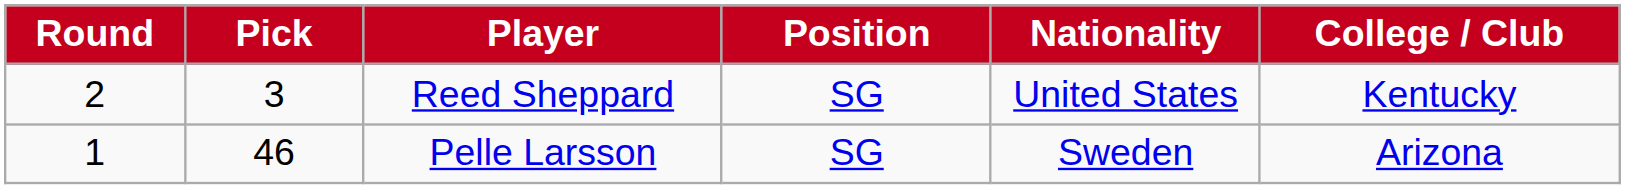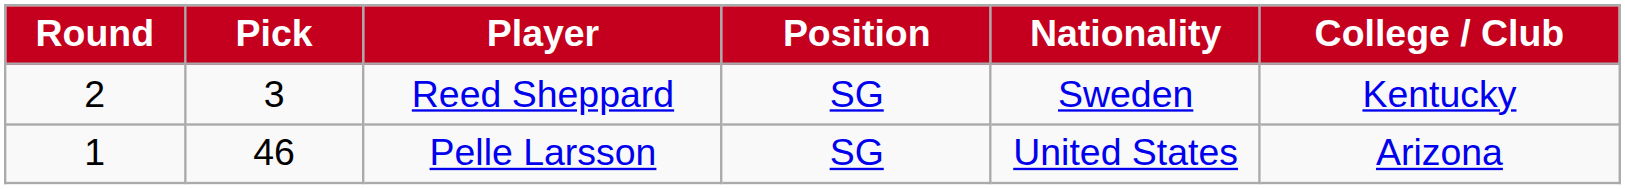Reed Sheppard | Nationality: United States -> Sweden
Pelle Larsson | Nationality: Sweden -> United States
